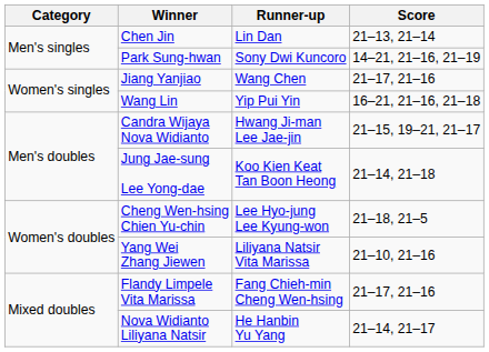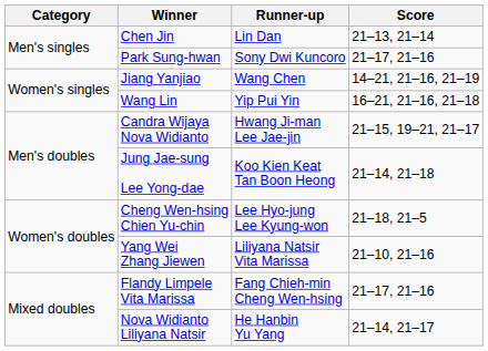Park Sung-hwan | Score: 14–21, 21–16, 21–19 -> 21–17, 21–16
Jiang Yanjiao | Score: 21–17, 21–16 -> 14–21, 21–16, 21–19
